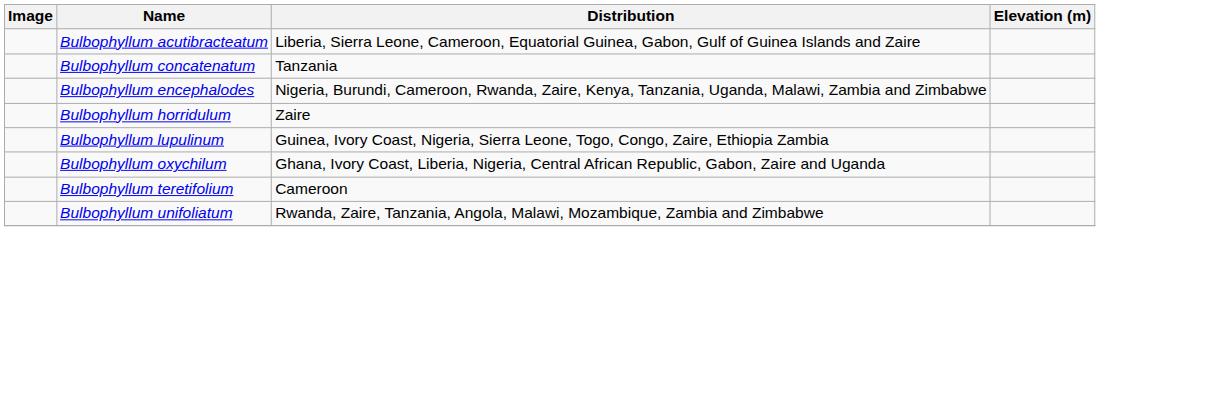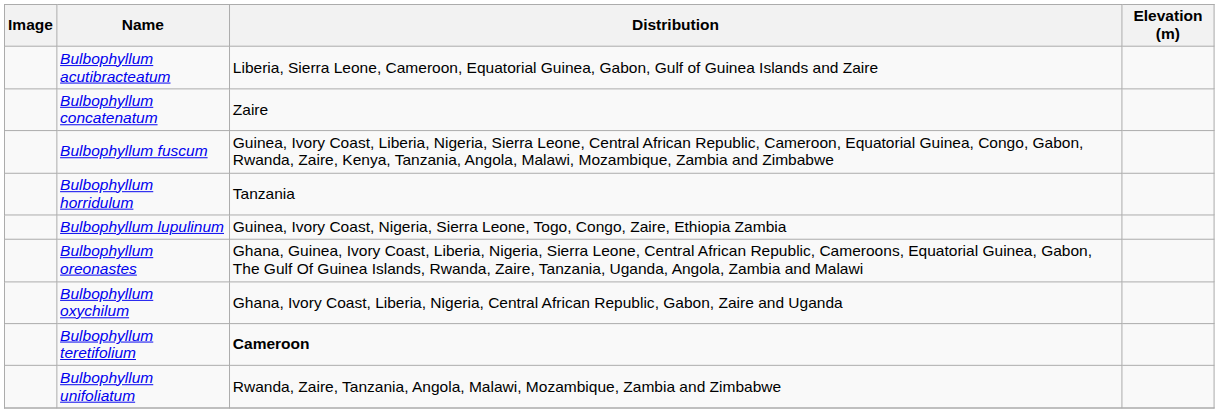Bulbophyllum concatenatum | Distribution: Tanzania -> Zaire
- row: Bulbophyllum encephalodes | Nigeria, Burundi, Cameroon, Rwanda, Zaire, Kenya, Tanzania, Uganda, Malawi, Zambia and Zimbabwe
+ row: Bulbophyllum fuscum | Guinea, Ivory Coast, Liberia, Nigeria, Sierra Leone, Central African Republic, Cameroon, Equatorial Guinea, Congo, Gabon, Rwanda, Zaire, Kenya, Tanzania, Angola, Malawi, Mozambique, Zambia and Zimbabwe
Bulbophyllum horridulum | Distribution: Zaire -> Tanzania
+ row: Bulbophyllum oreonastes | Ghana, Guinea, Ivory Coast, Liberia, Nigeria, Sierra Leone, Central African Republic, Cameroons, Equatorial Guinea, Gabon, The Gulf Of Guinea Islands, Rwanda, Zaire, Tanzania, Uganda, Angola, Zambia and Malawi
Bulbophyllum teretifolium | Distribution: normal -> bold
